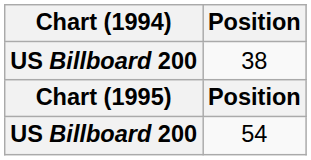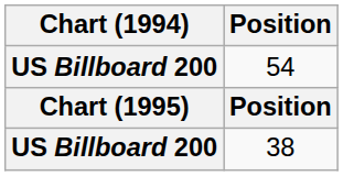rows swapped: 38 <-> 54
